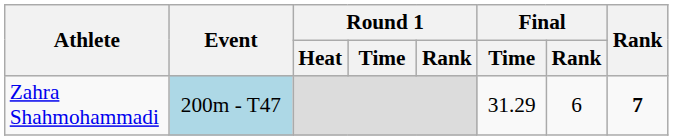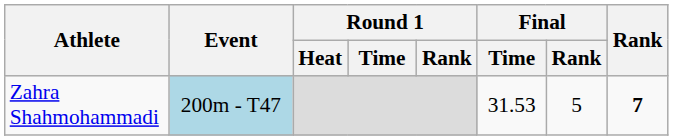Zahra Shahmohammadi | Final / Time: 31.29 -> 31.53
Zahra Shahmohammadi | Final / Rank: 6 -> 5
